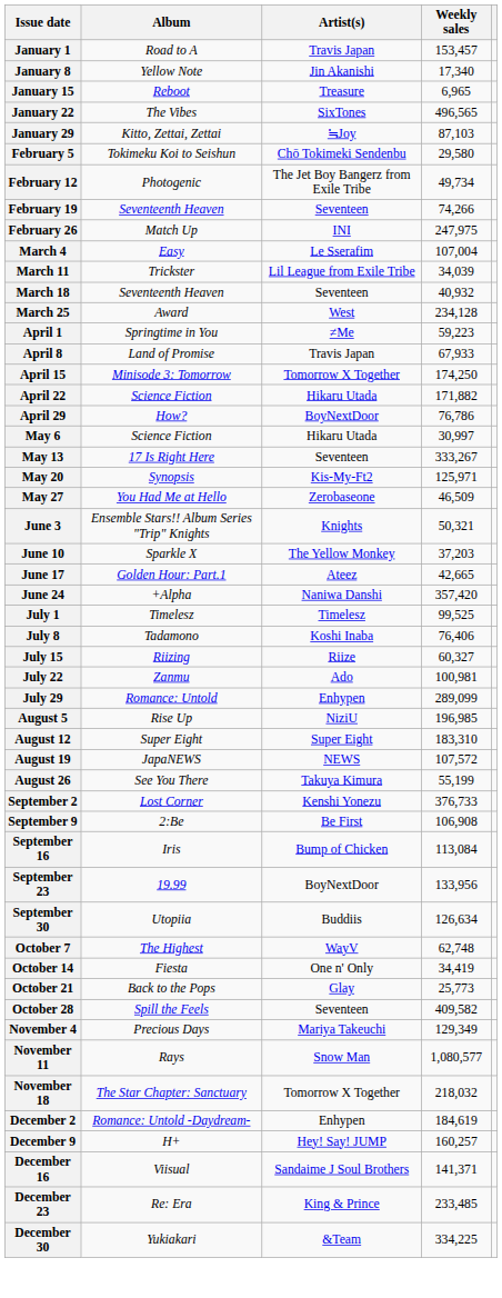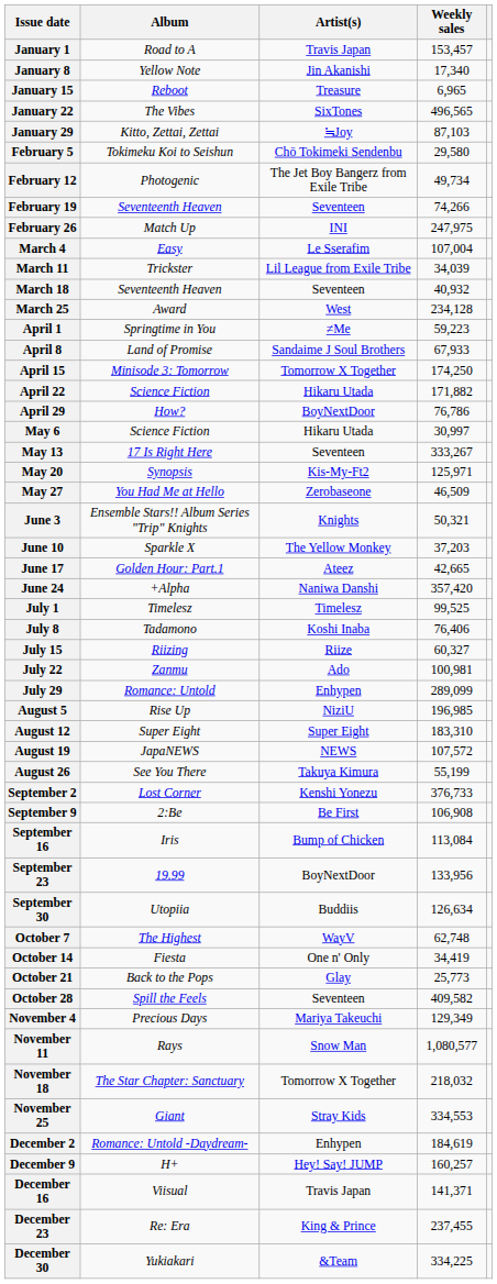April 8 | Artist(s): Travis Japan -> Sandaime J Soul Brothers
+ row: November 25 | Giant | Stray Kids | 334,553
December 16 | Artist(s): Sandaime J Soul Brothers -> Travis Japan
December 23 | Weekly sales: 233,485 -> 237,455
